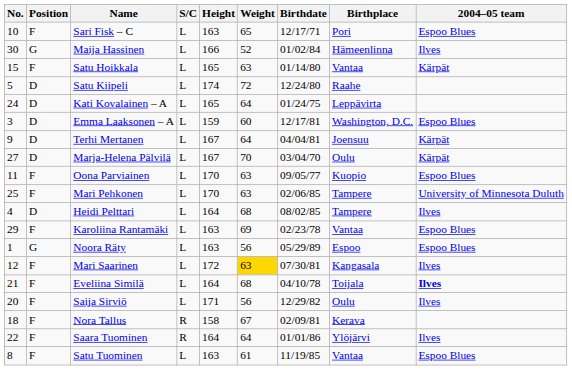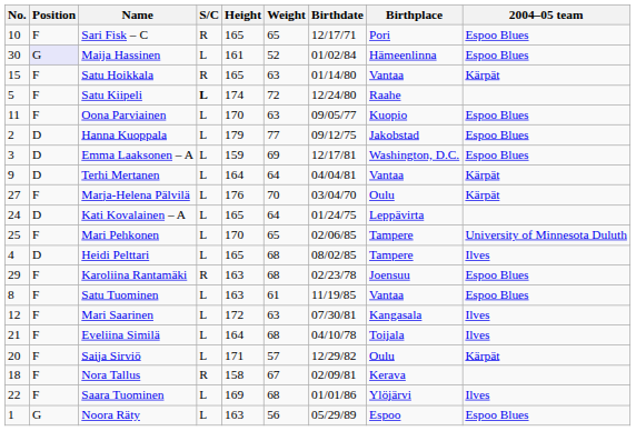Sari Fisk – C | S/C: L -> R
Sari Fisk – C | Height: 163 -> 165
Maija Hassinen | Position: no background -> lavender background
Maija Hassinen | Height: 166 -> 161
Maija Hassinen | 2004–05 team: Ilves -> Espoo Blues
Satu Hoikkala | S/C: L -> R
Satu Kiipeli | Position: D -> F
Satu Kiipeli | S/C: normal -> bold
rows swapped: Kati Kovalainen – A <-> Oona Parviainen
+ row: 2 | D | Hanna Kuoppala | L | 179 | 77 | 09/12/75 | Jakobstad | Espoo Blues
Emma Laaksonen – A | Weight: 60 -> 69
Terhi Mertanen | Height: 167 -> 164
Terhi Mertanen | Birthplace: Joensuu -> Vantaa
Marja-Helena Pälvilä | Position: D -> F
Marja-Helena Pälvilä | Height: 167 -> 176
Mari Pehkonen | Weight: 63 -> 65
Heidi Pelttari | Height: 164 -> 165
Karoliina Rantamäki | S/C: L -> R
Karoliina Rantamäki | Weight: 69 -> 68
Karoliina Rantamäki | Birthplace: Vantaa -> Joensuu
rows swapped: Noora Räty <-> Satu Tuominen
Mari Saarinen | Weight: gold background -> no background
Eveliina Similä | 2004–05 team: bold -> normal
Saija Sirviö | Weight: 56 -> 57
Saija Sirviö | 2004–05 team: Ilves -> Kärpät
Saara Tuominen | S/C: R -> L
Saara Tuominen | Height: 164 -> 169
Saara Tuominen | Weight: 64 -> 68
